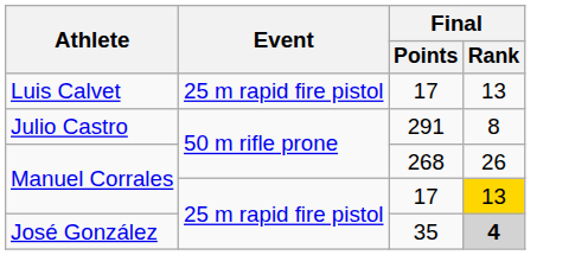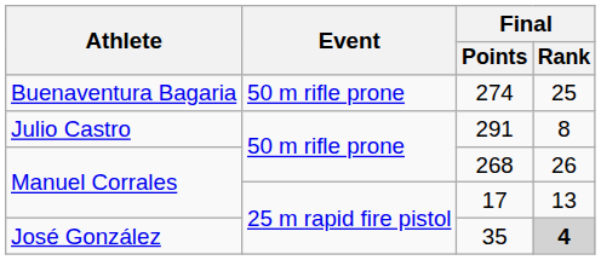+ row: Buenaventura Bagaria | 50 m rifle prone | 274 | 25
- row: Luis Calvet | 25 m rapid fire pistol | 17 | 13
Manuel Corrales / 17 | Final / Rank: gold background -> no background
